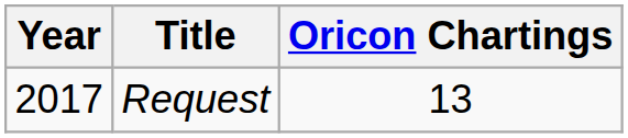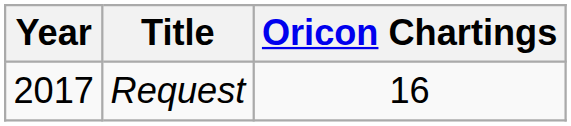Request | Oricon Chartings: 13 -> 16
